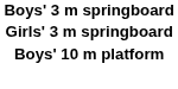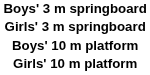+ row: Girls' 10 m platform
